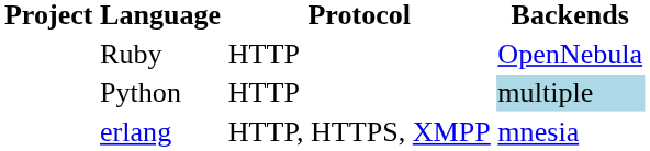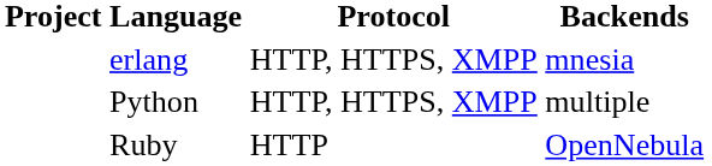rows swapped: Ruby <-> erlang
Python | Protocol: HTTP -> HTTP, HTTPS, XMPP
Python | Backends: lightblue background -> no background
